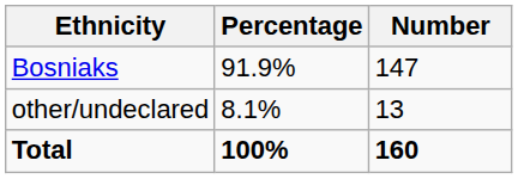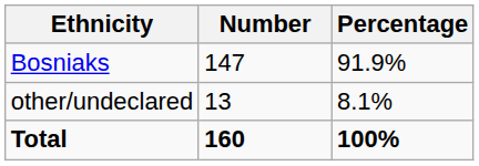columns swapped: Number <-> Percentage
